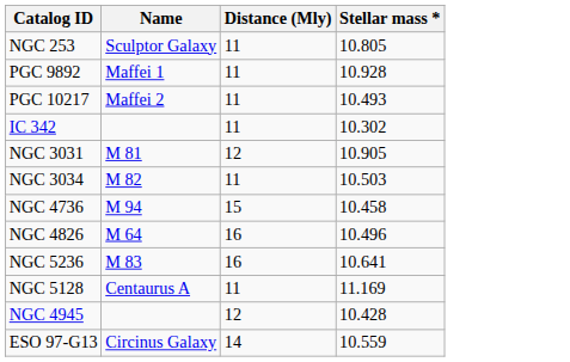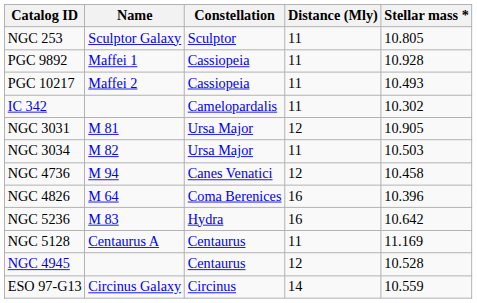+ column: Constellation | Sculptor | Cassiopeia | Cassiopeia | Camelopardalis | Ursa Major | Ursa Major | Canes Venatici | Coma Berenices | Hydra | Centaurus | Centaurus | Circinus
NGC 4736 | Distance (Mly): 15 -> 12
NGC 4826 | Stellar mass *: 10.496 -> 10.396
NGC 5236 | Stellar mass *: 10.641 -> 10.642
NGC 4945 | Stellar mass *: 10.428 -> 10.528
